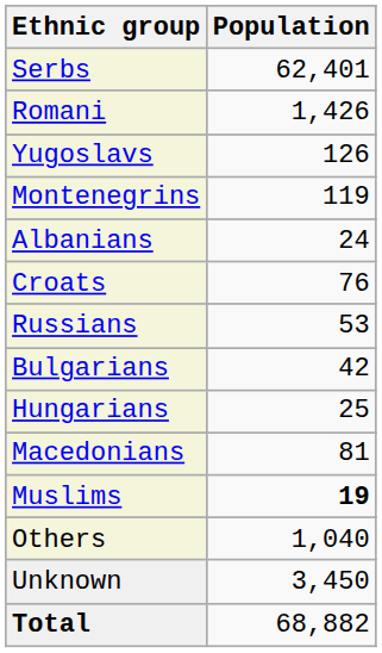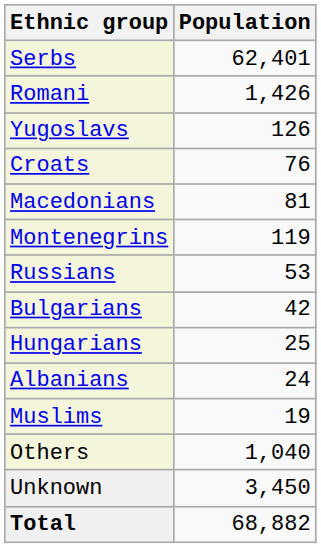rows swapped: Montenegrins <-> Croats
rows swapped: Macedonians <-> Albanians
Muslims | Population: bold -> normal
